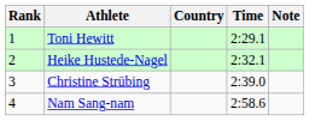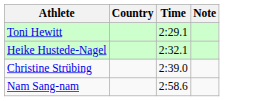- column: Rank | 1 | 2 | 3 | 4
